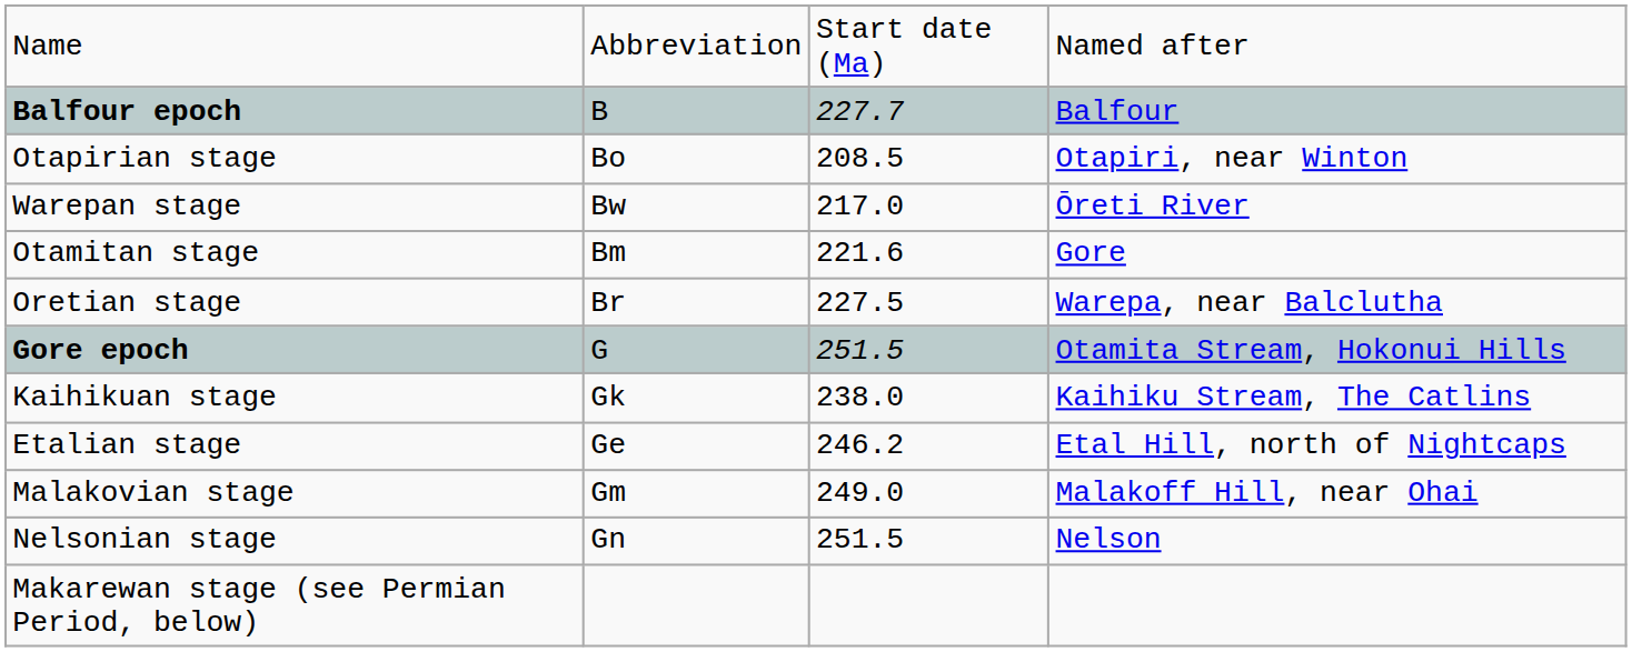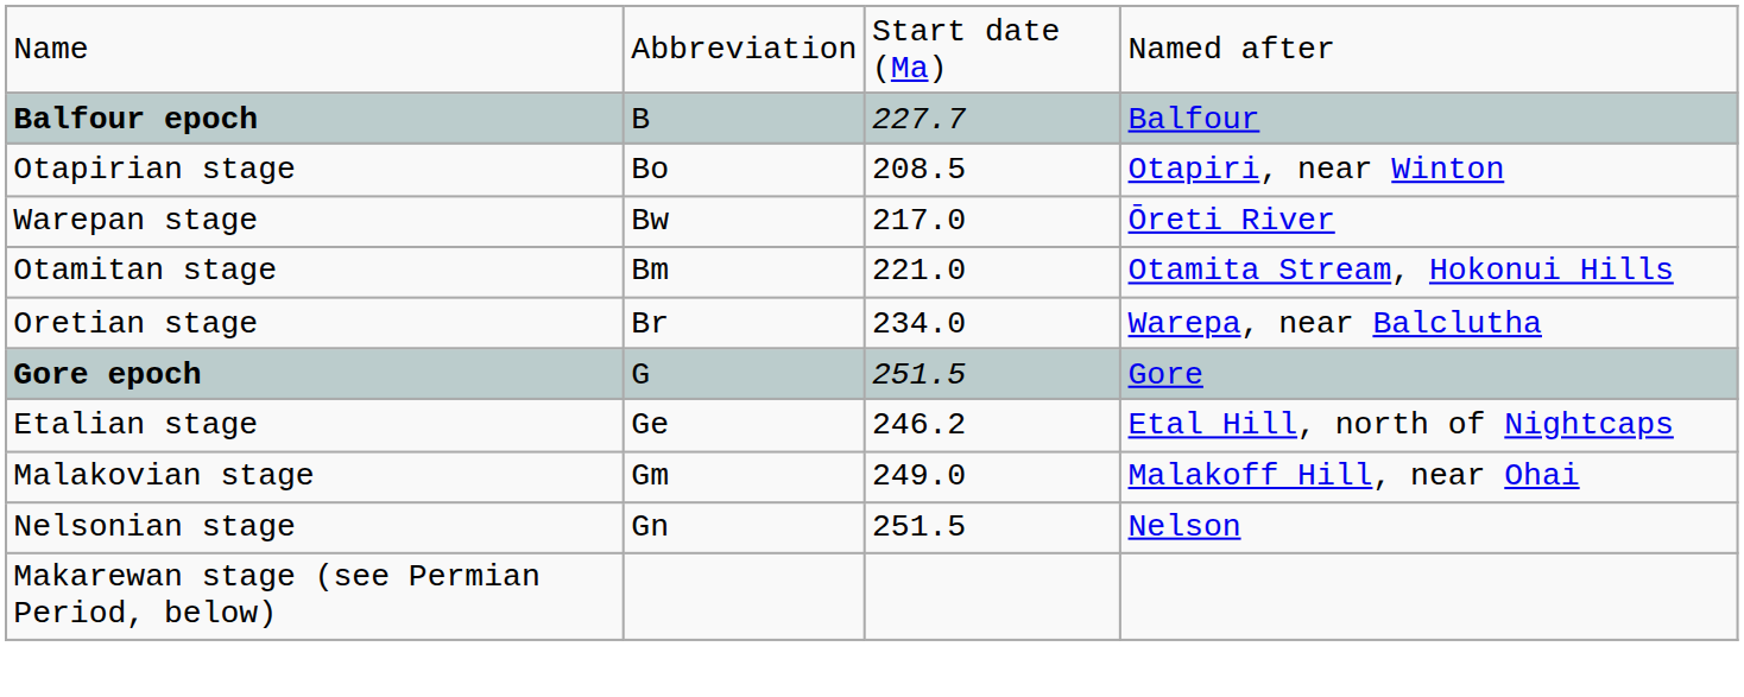Otamitan stage | column 3: 221.6 -> 221.0
Otamitan stage | column 4: Gore -> Otamita Stream, Hokonui Hills
Oretian stage | column 3: 227.5 -> 234.0
Gore epoch | column 4: Otamita Stream, Hokonui Hills -> Gore
- row: Kaihikuan stage | Gk | 238.0 | Kaihiku Stream, The Catlins
